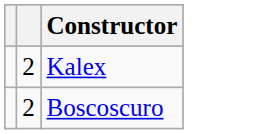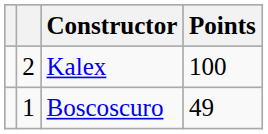+ column: Points | 100 | 49
Boscoscuro | column 2: 2 -> 1
